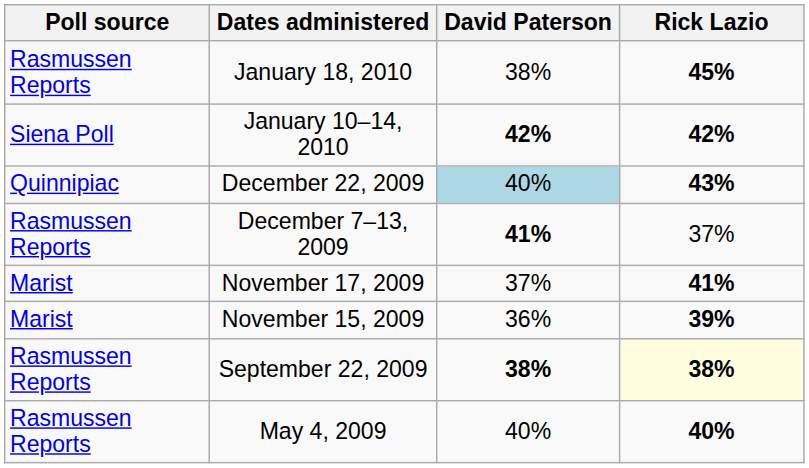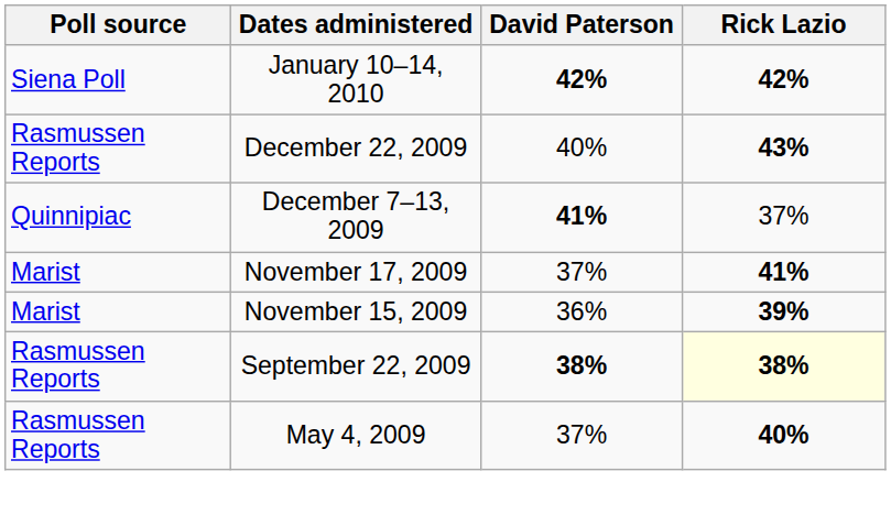- row: Rasmussen Reports | January 18, 2010 | 38% | 45%
December 22, 2009 | Poll source: Quinnipiac -> Rasmussen Reports
December 22, 2009 | David Paterson: lightblue background -> no background
December 7–13, 2009 | Poll source: Rasmussen Reports -> Quinnipiac
May 4, 2009 | David Paterson: 40% -> 37%
